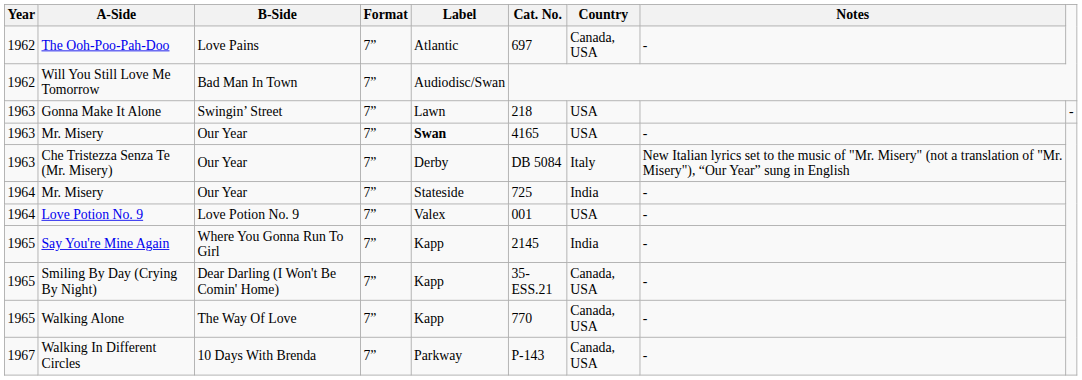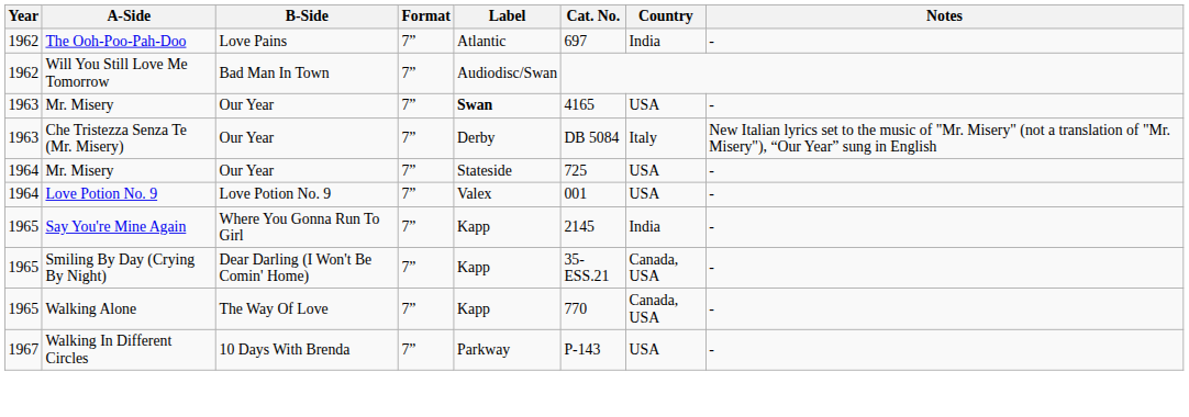The Ooh-Poo-Pah-Doo | Country: Canada, USA -> India
- row: 1963 | Gonna Make It Alone | Swingin’ Street | 7” | Lawn | 218 | USA | -
1964 / Mr. Misery | Country: India -> USA
Walking In Different Circles | Country: Canada, USA -> USA
